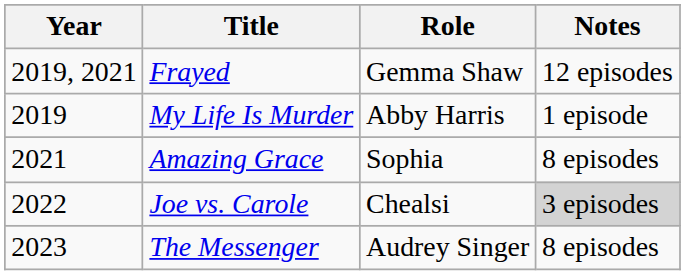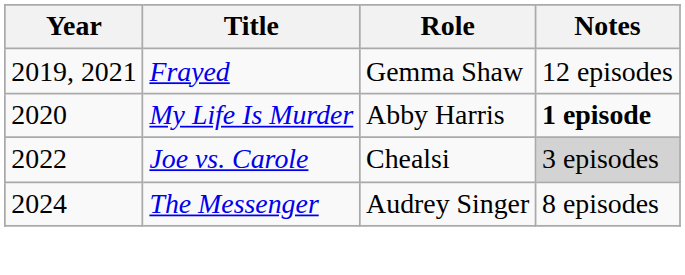My Life Is Murder | Year: 2019 -> 2020
My Life Is Murder | Notes: normal -> bold
- row: 2021 | Amazing Grace | Sophia | 8 episodes
The Messenger | Year: 2023 -> 2024
